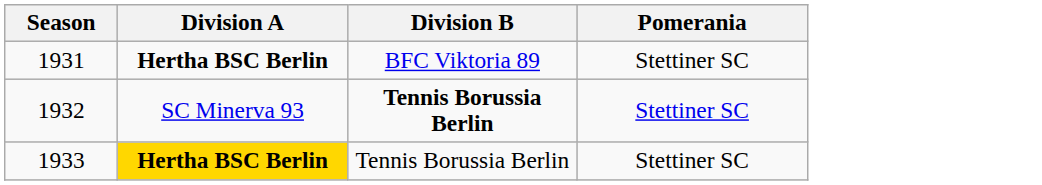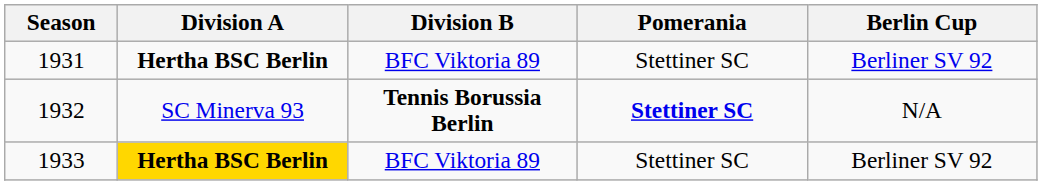+ column: Berlin Cup | Berliner SV 92 | N/A | Berliner SV 92
1932 | Pomerania: normal -> bold
1933 | Division B: Tennis Borussia Berlin -> BFC Viktoria 89
